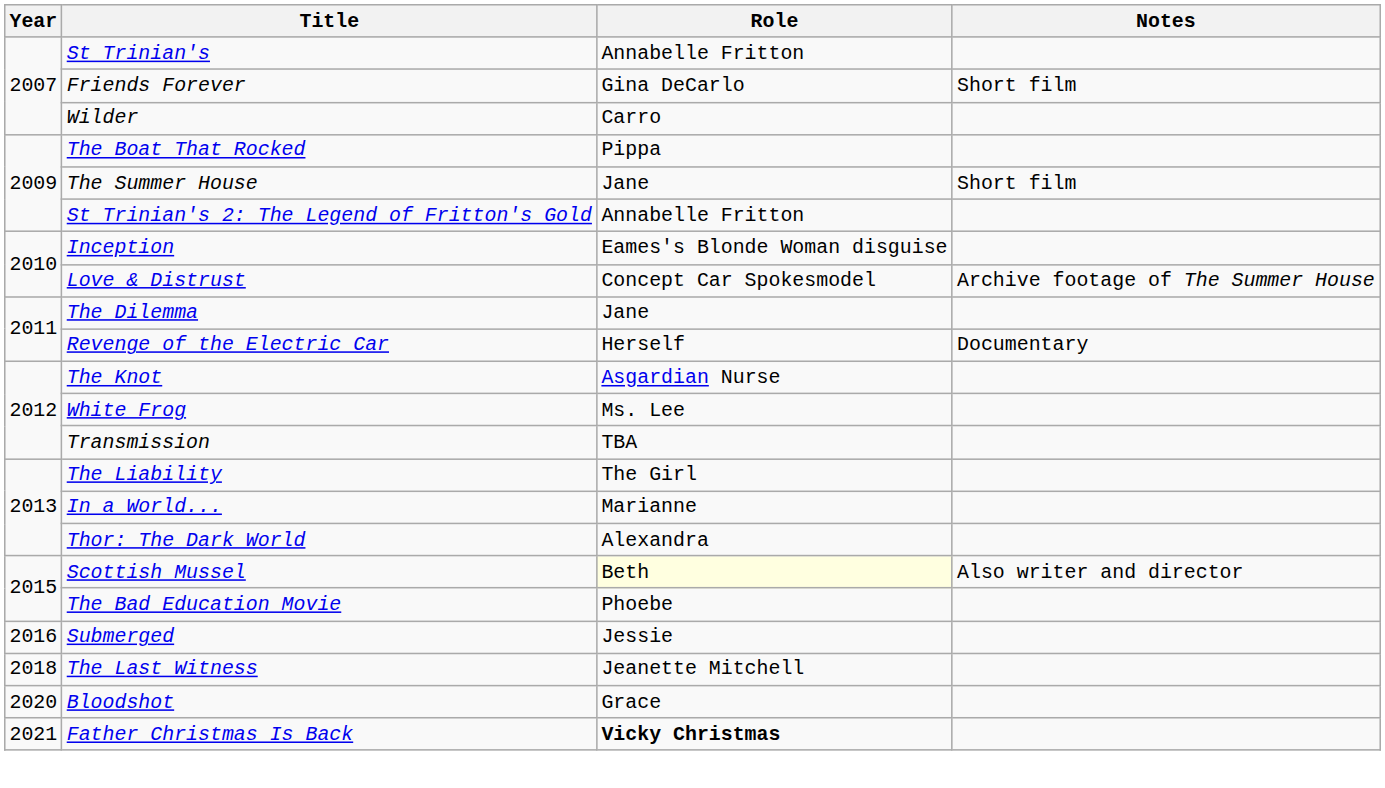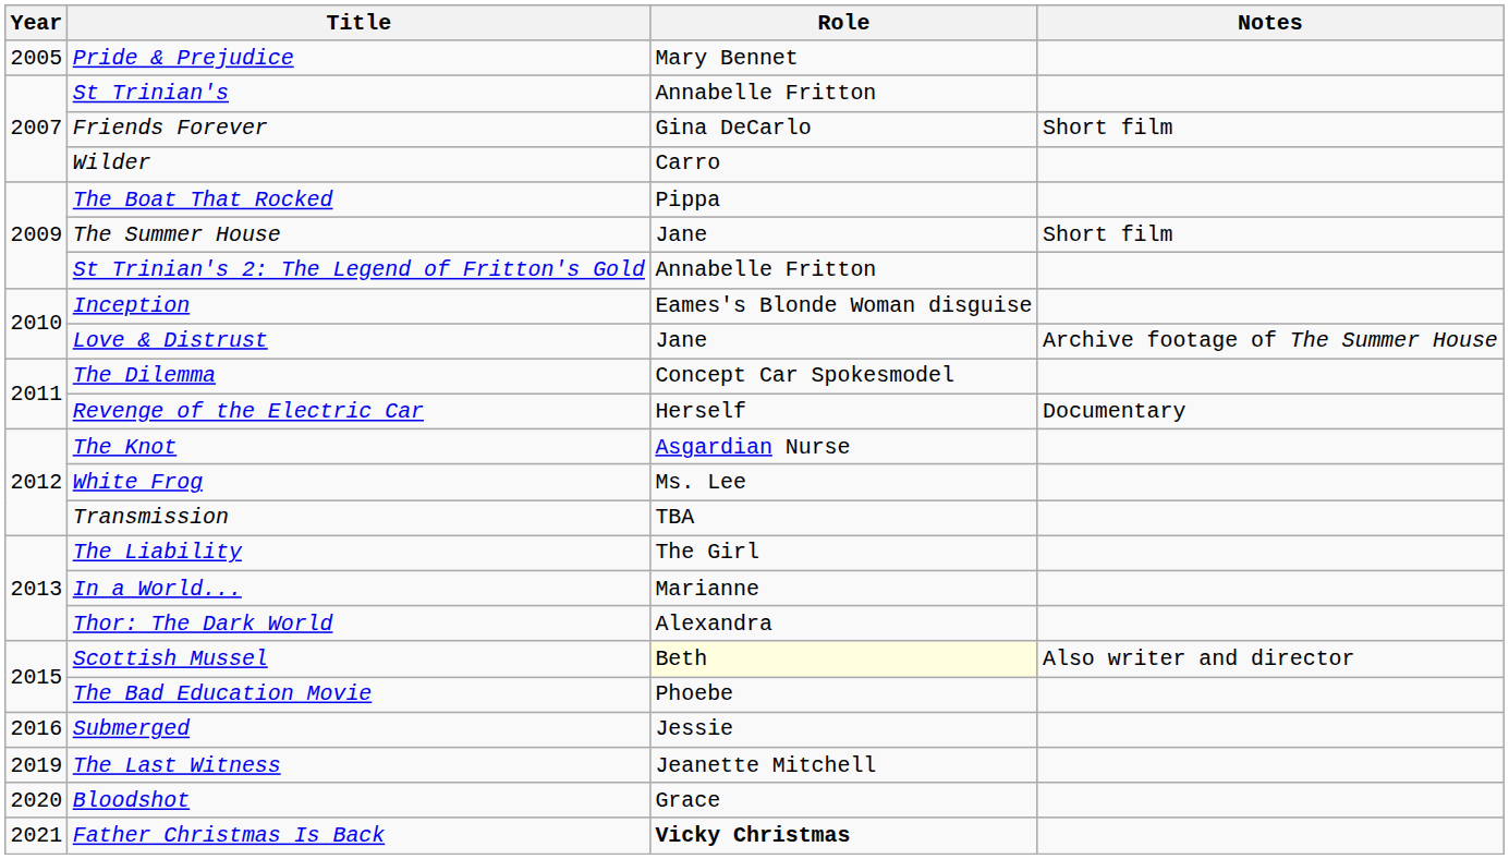+ row: 2005 | Pride & Prejudice | Mary Bennet
Love & Distrust | Role: Concept Car Spokesmodel -> Jane
The Dilemma | Role: Jane -> Concept Car Spokesmodel
The Last Witness | Year: 2018 -> 2019
